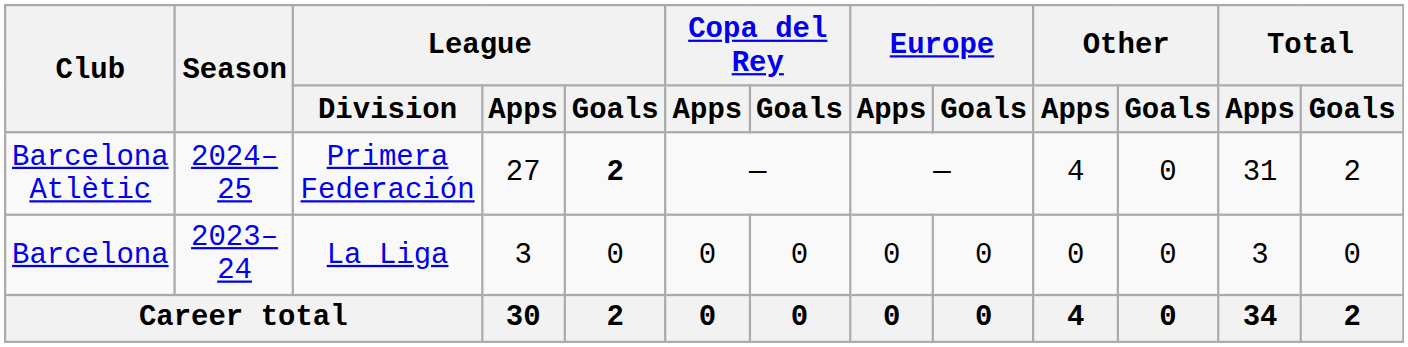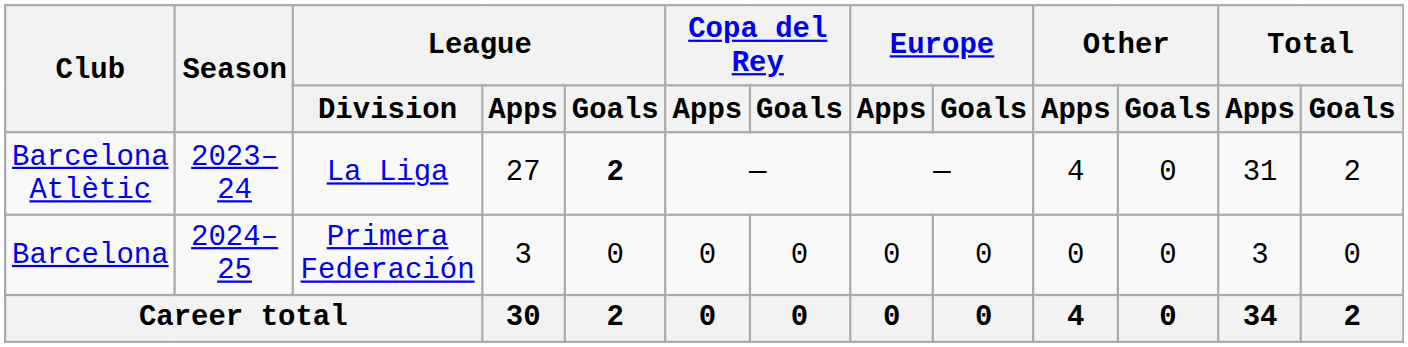Barcelona Atlètic | Season: 2024–25 -> 2023–24
Barcelona Atlètic | League / Division: Primera Federación -> La Liga
Barcelona | Season: 2023–24 -> 2024–25
Barcelona | League / Division: La Liga -> Primera Federación
